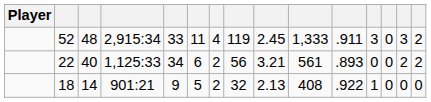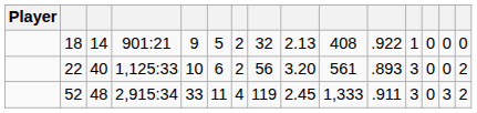rows swapped: 52 <-> 18
22 | column 5: 34 -> 10
22 | column 9: 3.21 -> 3.20
22 | column 12: 0 -> 3
22 | column 14: 2 -> 0
